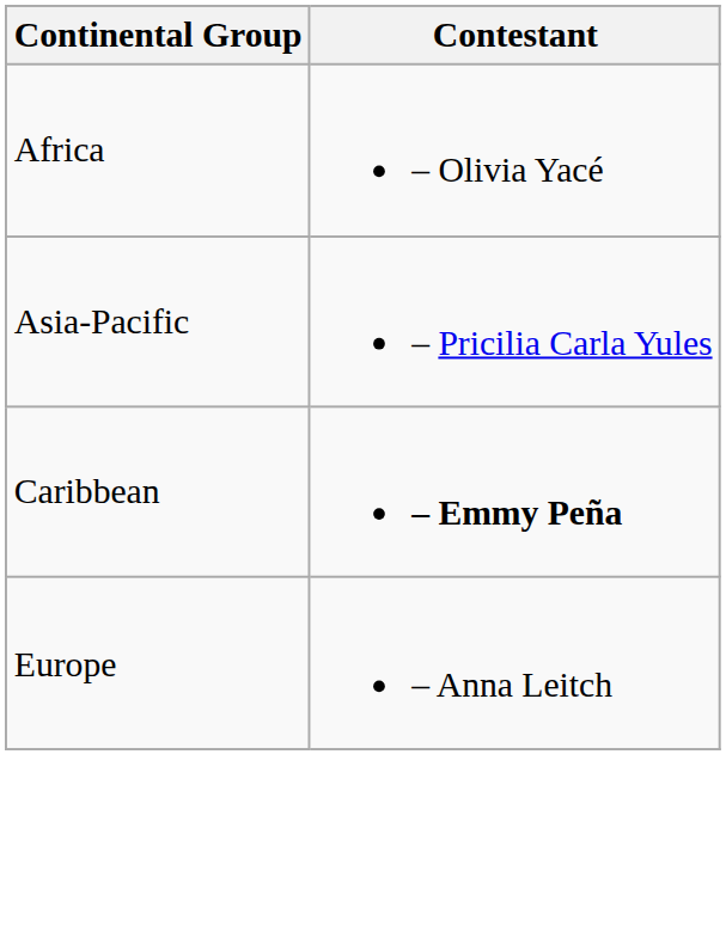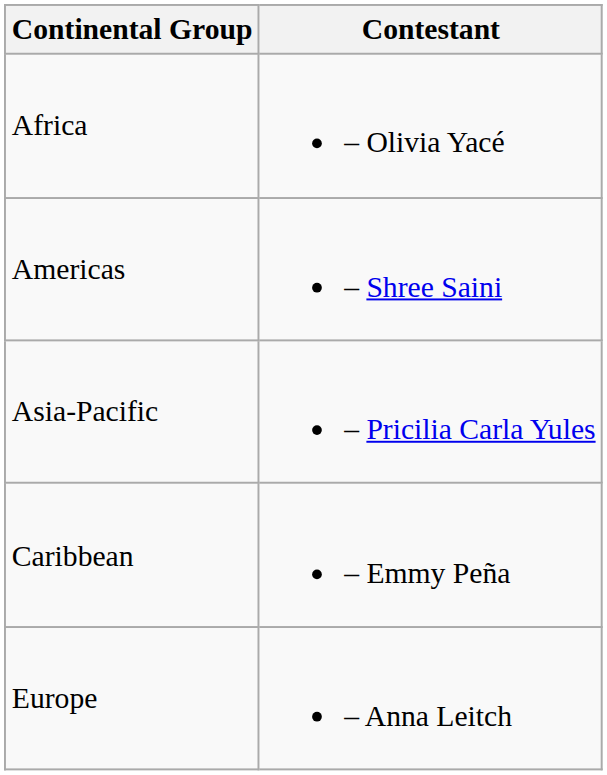+ row: Americas | – Shree Saini
Caribbean | Contestant: bold -> normal
